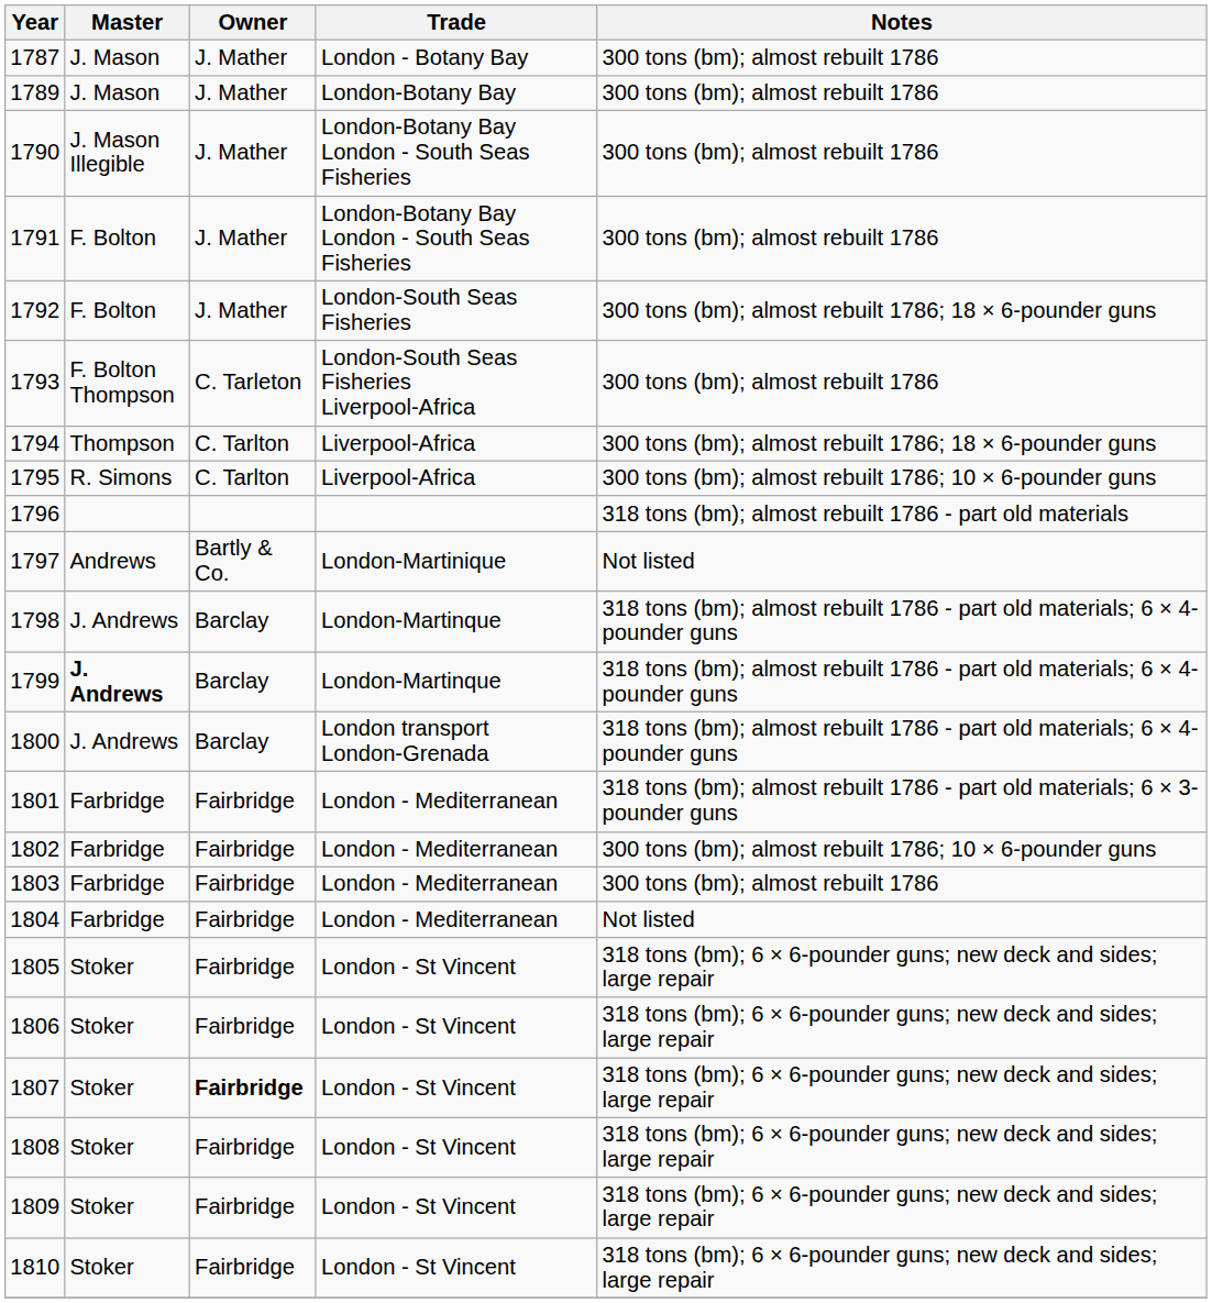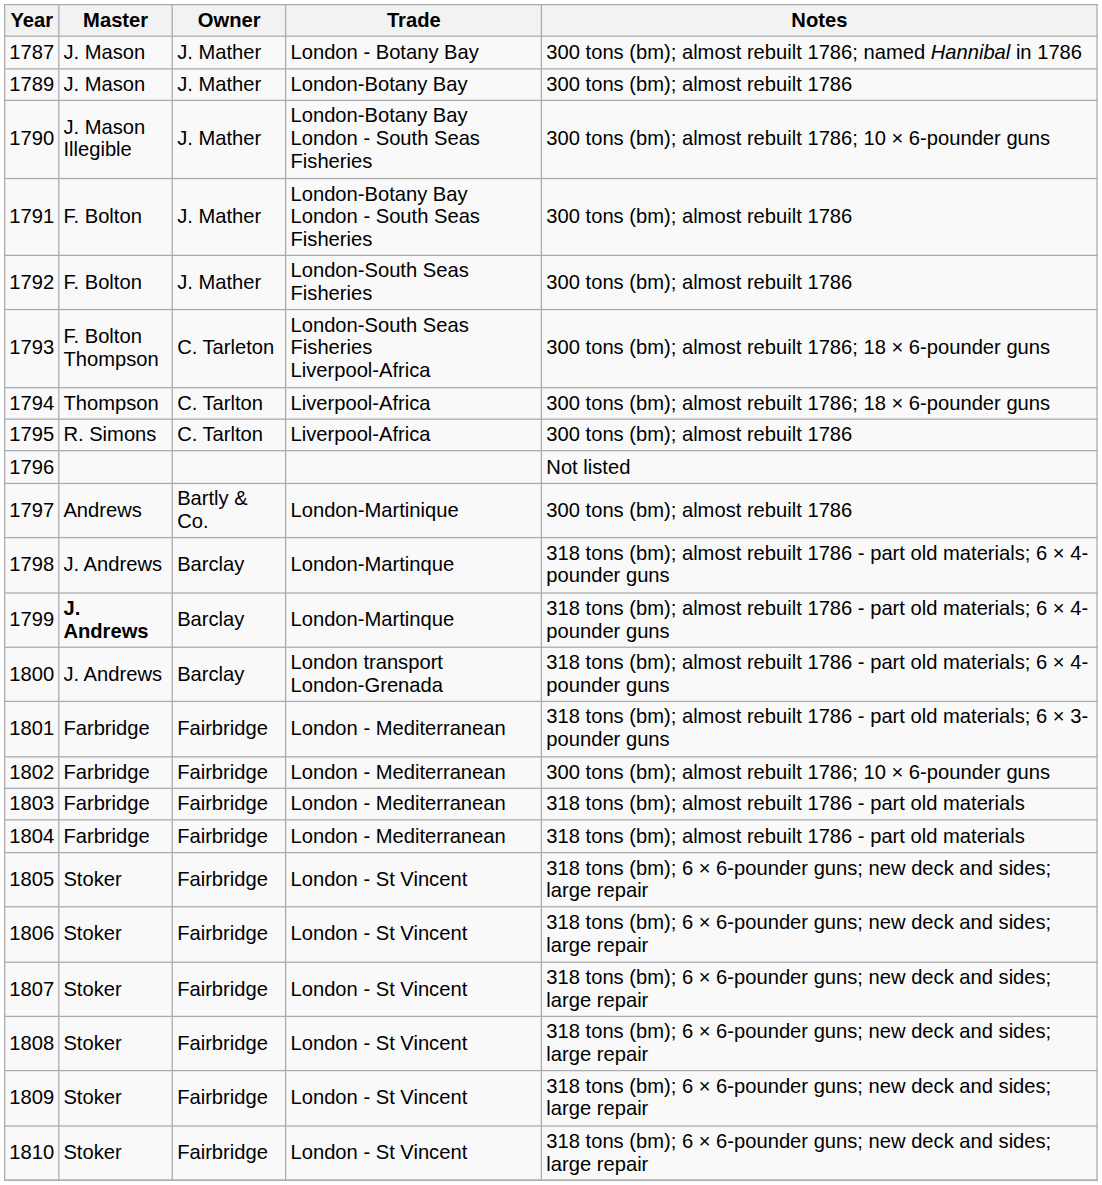1787 | Notes: 300 tons (bm); almost rebuilt 1786 -> 300 tons (bm); almost rebuilt 1786; named Hannibal in 1786
1790 | Notes: 300 tons (bm); almost rebuilt 1786 -> 300 tons (bm); almost rebuilt 1786; 10 × 6-pounder guns
1792 | Notes: 300 tons (bm); almost rebuilt 1786; 18 × 6-pounder guns -> 300 tons (bm); almost rebuilt 1786
1793 | Notes: 300 tons (bm); almost rebuilt 1786 -> 300 tons (bm); almost rebuilt 1786; 18 × 6-pounder guns
1795 | Notes: 300 tons (bm); almost rebuilt 1786; 10 × 6-pounder guns -> 300 tons (bm); almost rebuilt 1786
1796 | Notes: 318 tons (bm); almost rebuilt 1786 - part old materials -> Not listed
1797 | Notes: Not listed -> 300 tons (bm); almost rebuilt 1786
1803 | Notes: 300 tons (bm); almost rebuilt 1786 -> 318 tons (bm); almost rebuilt 1786 - part old materials
1804 | Notes: Not listed -> 318 tons (bm); almost rebuilt 1786 - part old materials
1807 | Owner: bold -> normal
